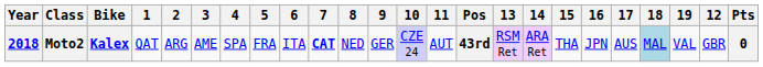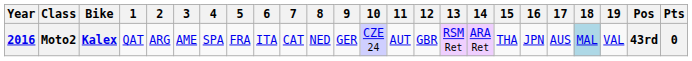columns swapped: 12 <-> Pos
Moto2 | Year: 2018 -> 2016
Moto2 | 7: bold -> normal
